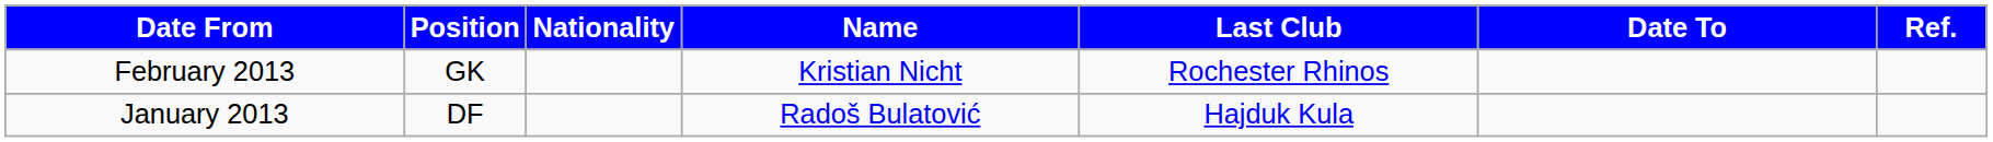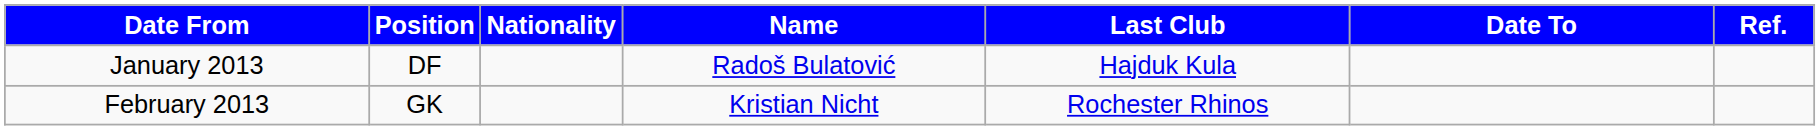rows swapped: January 2013 <-> February 2013
